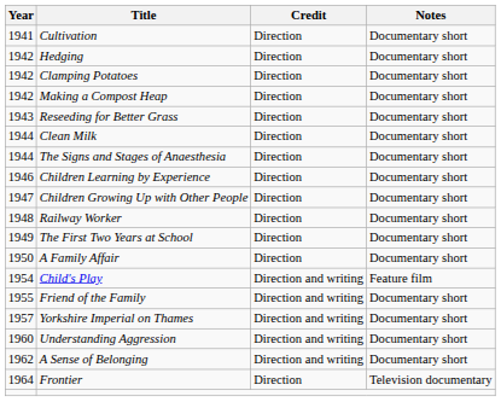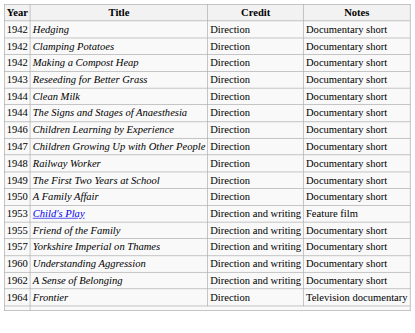- row: 1941 | Cultivation | Direction | Documentary short
Child's Play | Year: 1954 -> 1953
